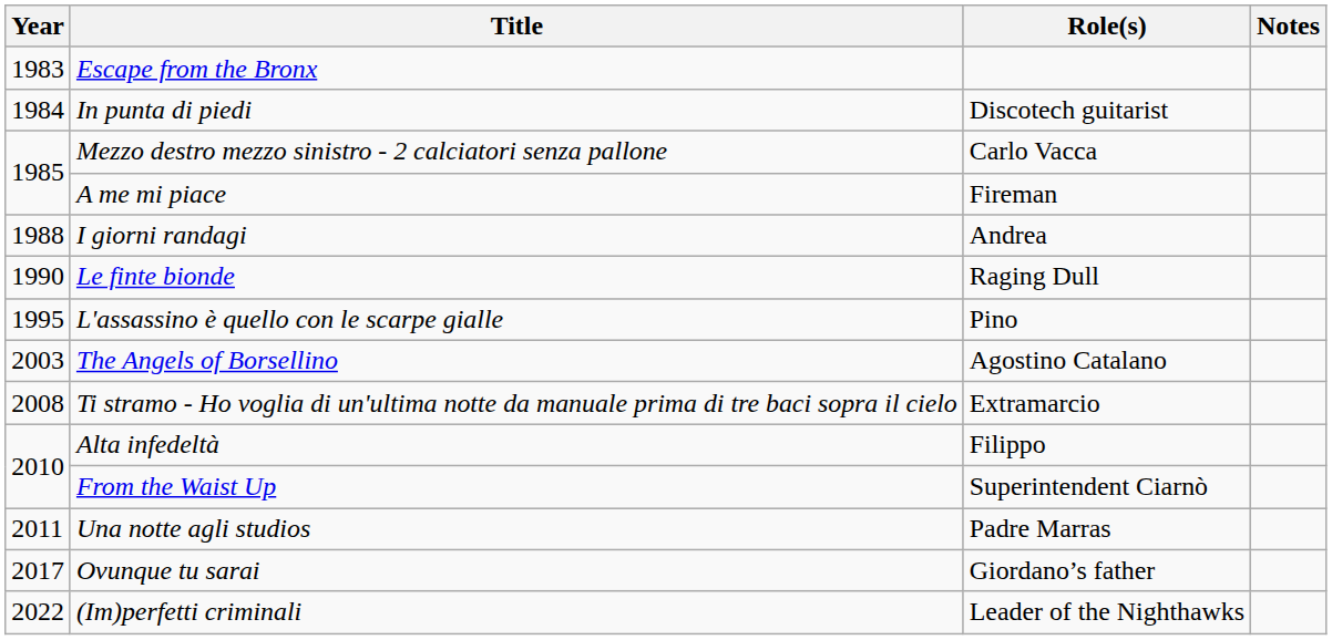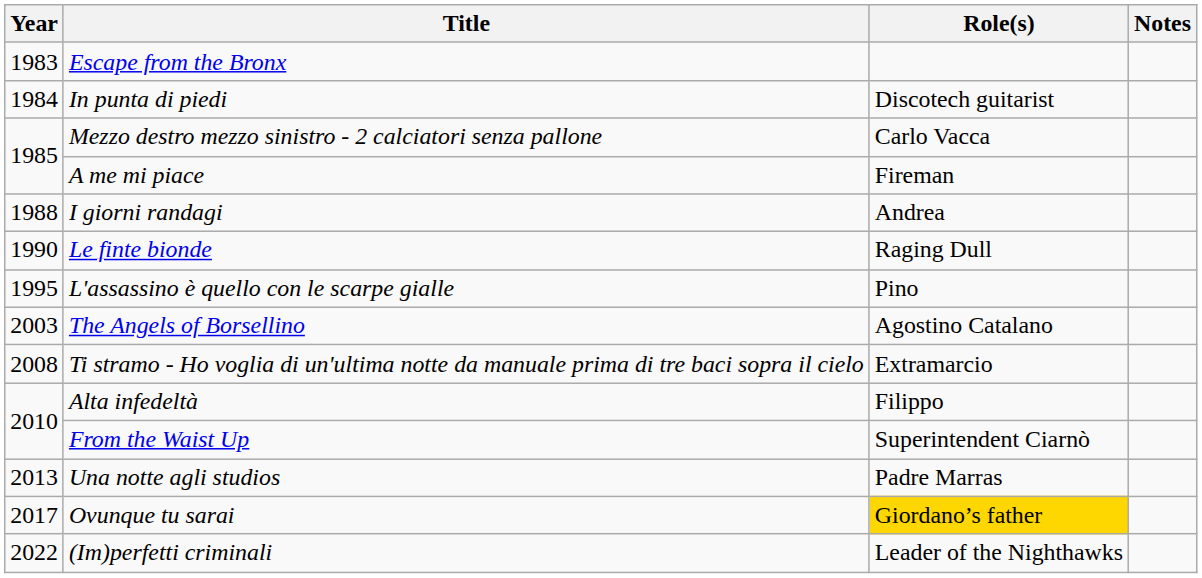Una notte agli studios | Year: 2011 -> 2013
Ovunque tu sarai | Role(s): no background -> gold background
